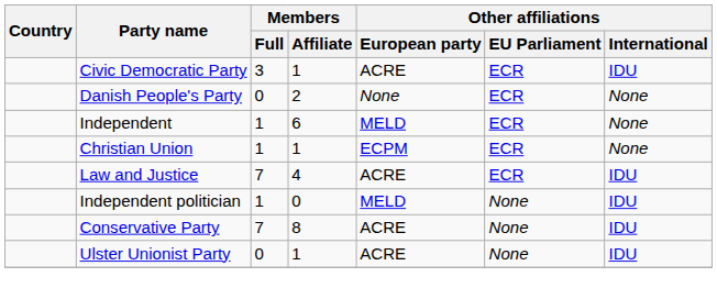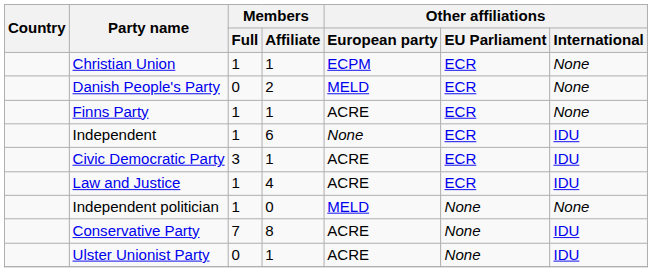rows swapped: Civic Democratic Party <-> Christian Union
Danish People's Party | Other affiliations / European party: None -> MELD
+ row: Finns Party | 1 | 1 | ACRE | ECR | None
Independent | Other affiliations / European party: MELD -> None
Independent | Other affiliations / International: None -> IDU
Law and Justice | Members / Full: 7 -> 1
Independent politician | Other affiliations / International: IDU -> None
